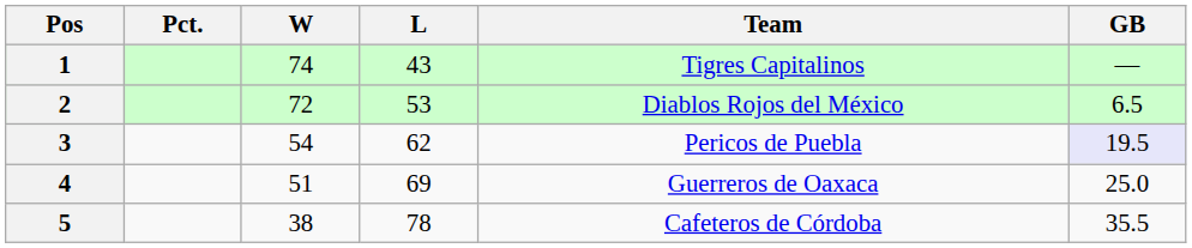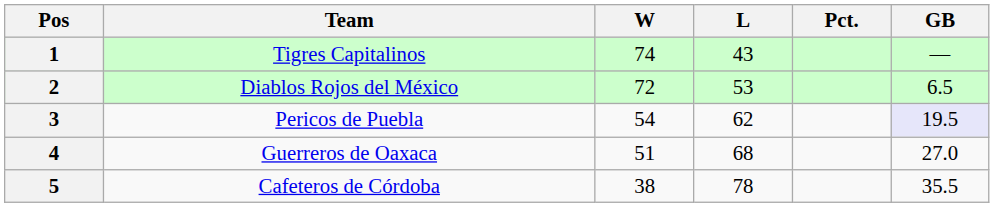columns swapped: Team <-> Pct.
4 | L: 69 -> 68
4 | GB: 25.0 -> 27.0
